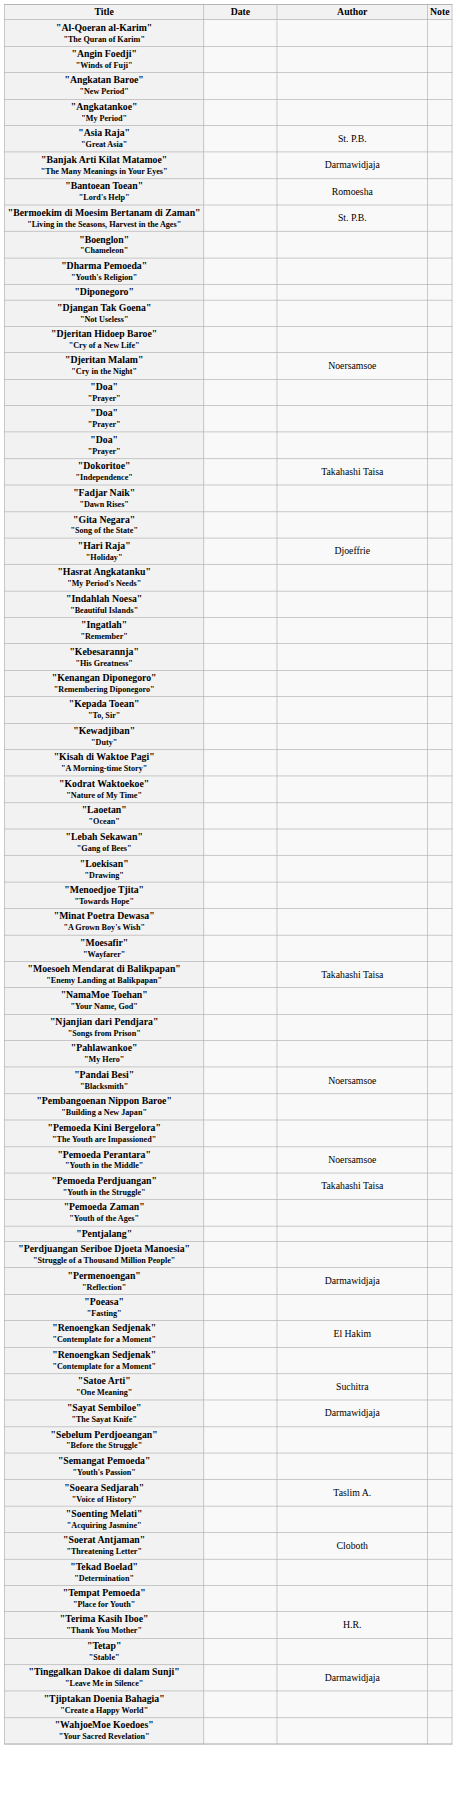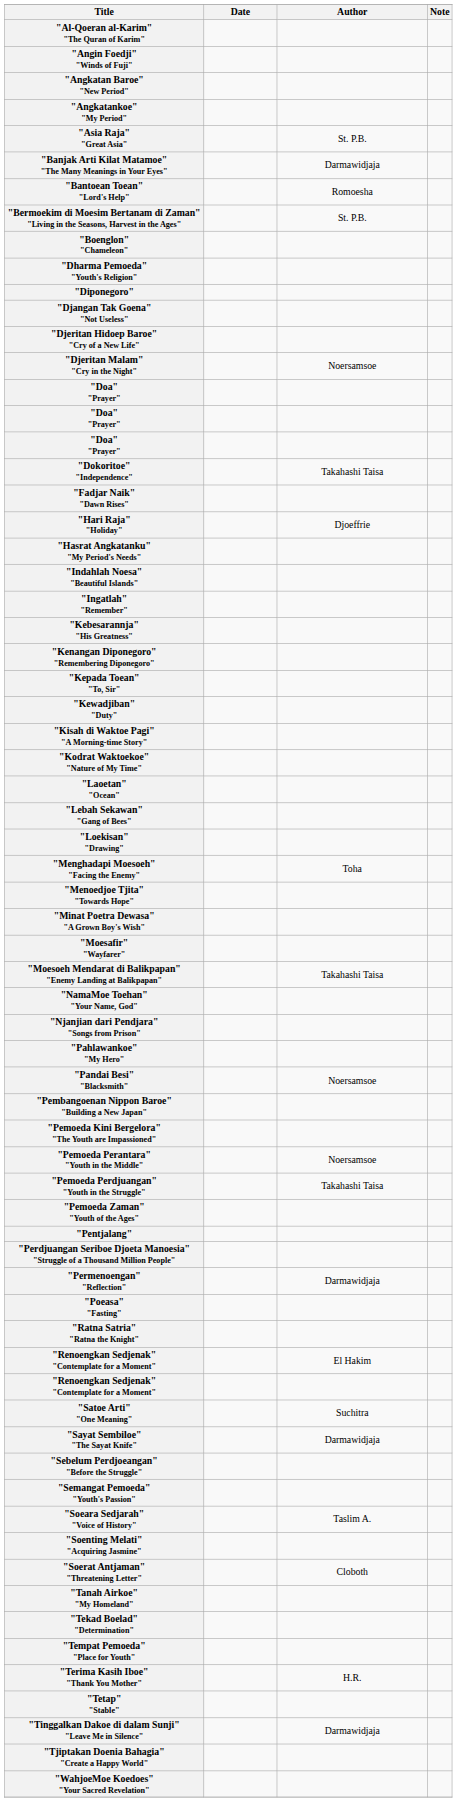- row: "Gita Negara" "Song of the State"
+ row: "Menghadapi Moesoeh" "Facing the Enemy" | Toha
+ row: "Ratna Satria" "Ratna the Knight"
+ row: "Tanah Airkoe" "My Homeland"
